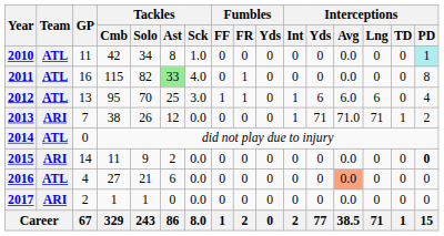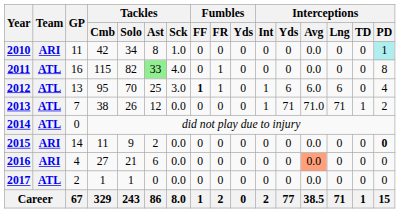2010 | Team: ATL -> ARI
2012 | Fumbles / FF: normal -> bold
2013 | Team: ARI -> ATL
2016 | Team: ATL -> ARI
2017 | Team: ARI -> ATL
